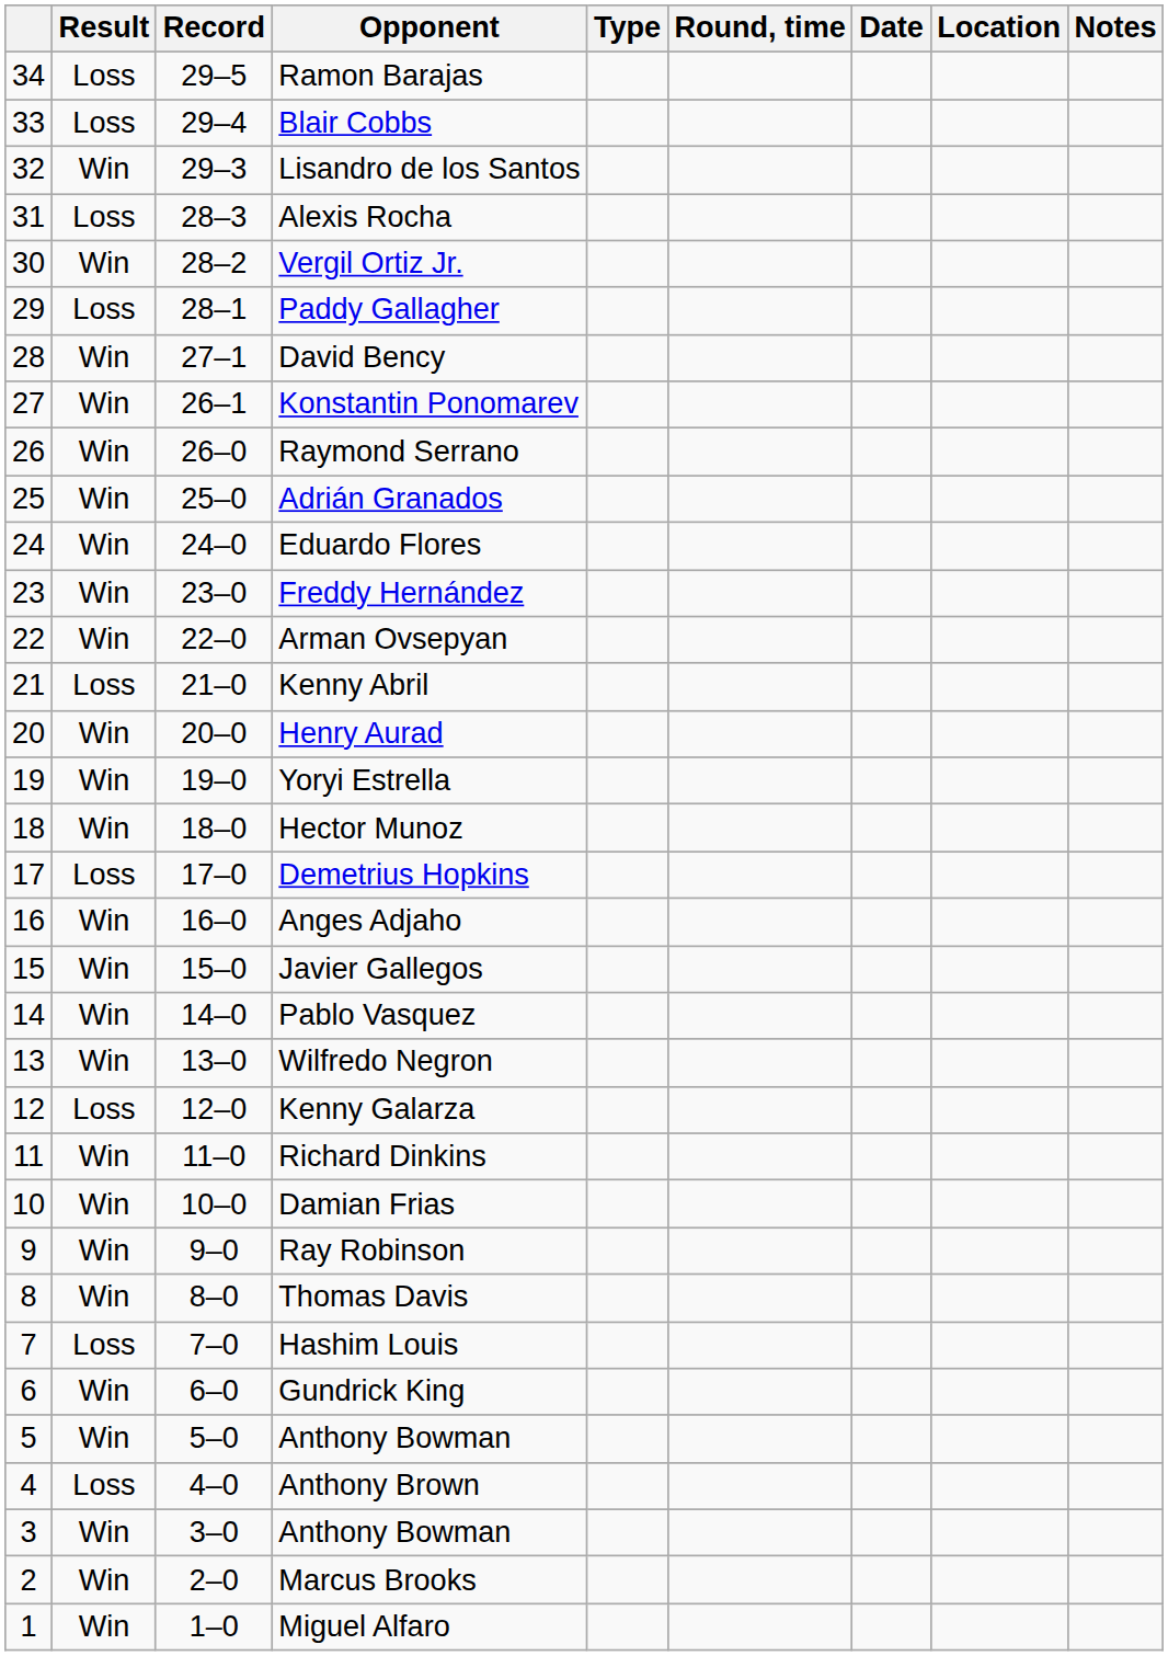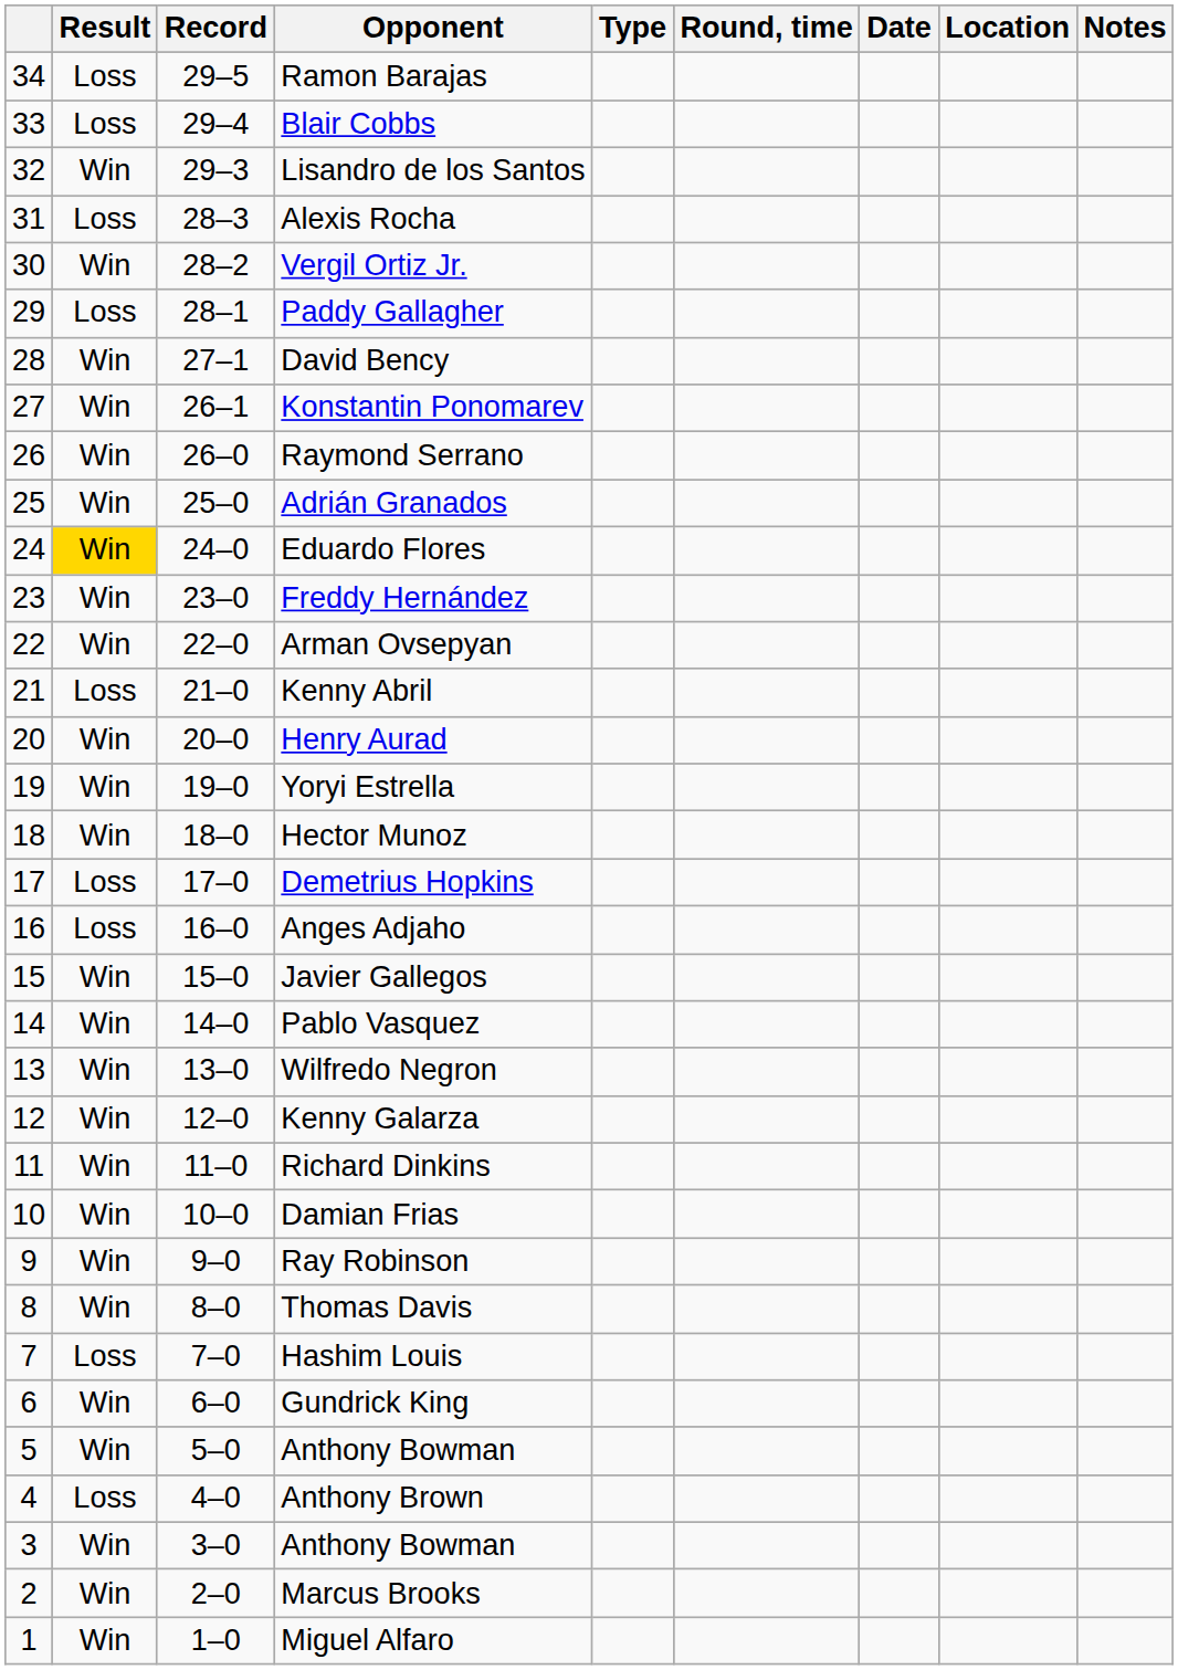Eduardo Flores | Result: no background -> gold background
Anges Adjaho | Result: Win -> Loss
Kenny Galarza | Result: Loss -> Win
